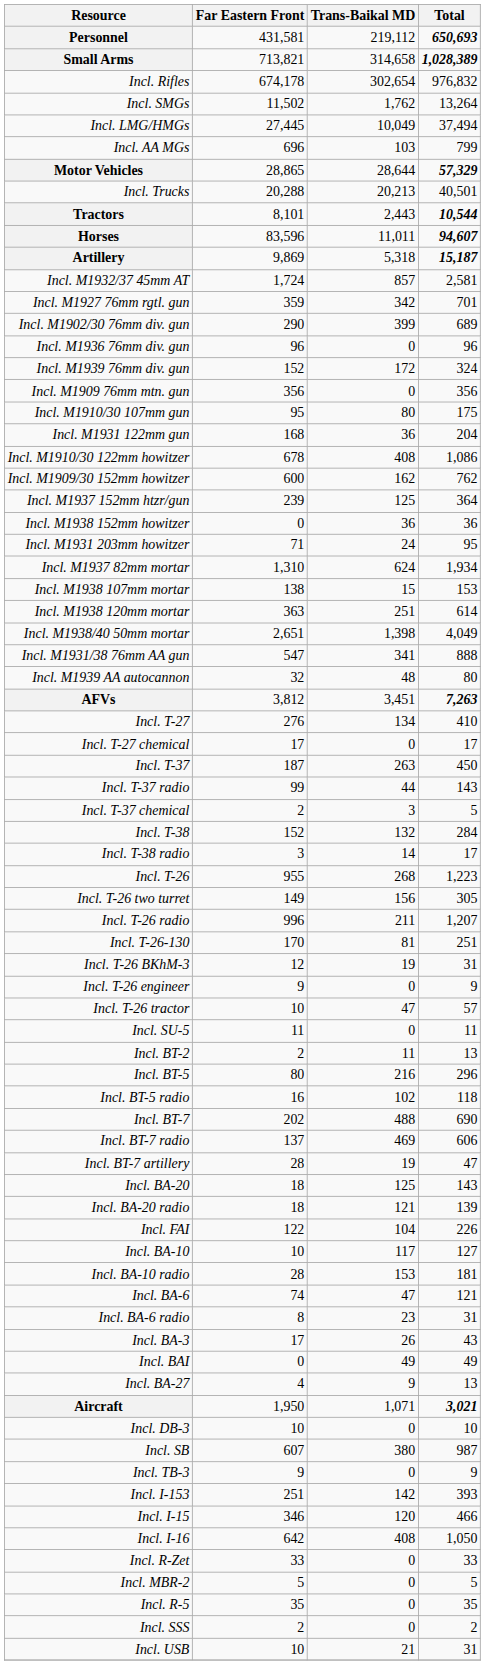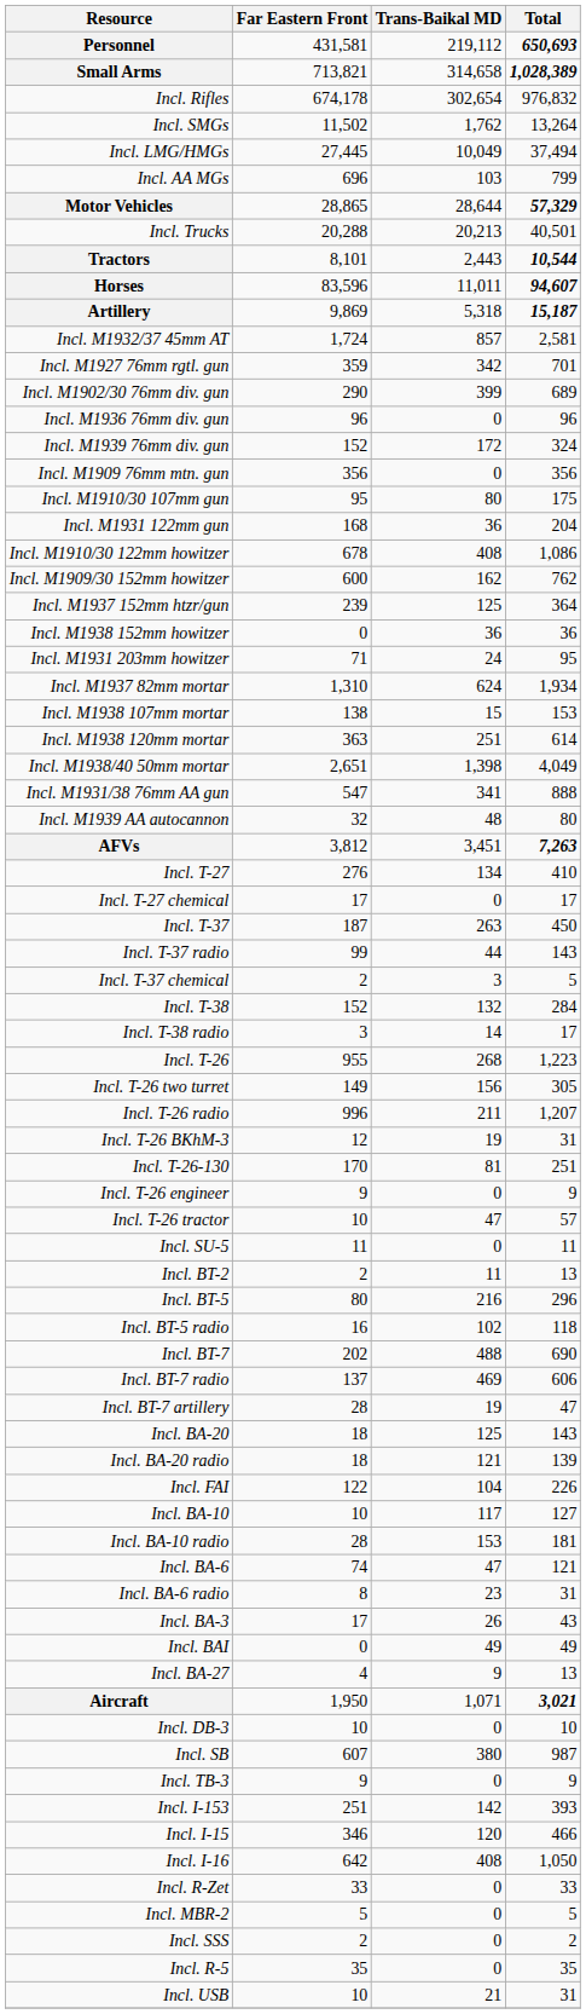rows swapped: Incl. T-26-130 <-> Incl. T-26 BKhM-3
rows swapped: Incl. R-5 <-> Incl. SSS
